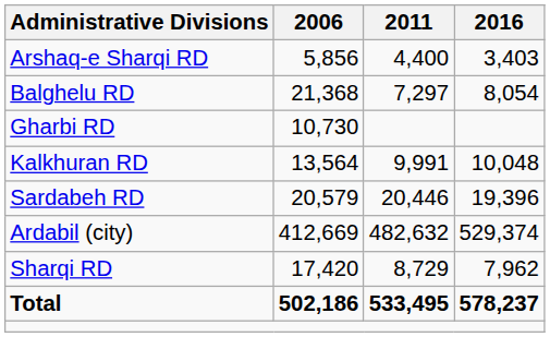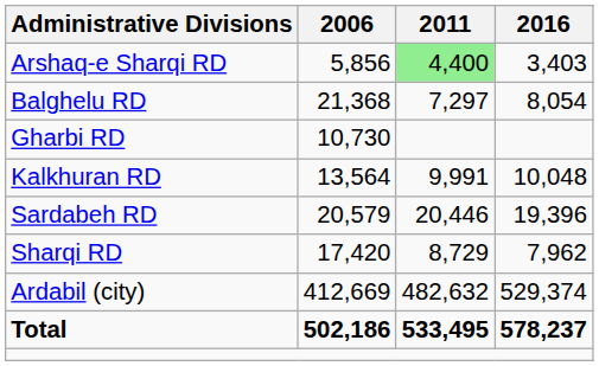Arshaq-e Sharqi RD | 2011: no background -> lightgreen background
rows swapped: Sharqi RD <-> Ardabil (city)
